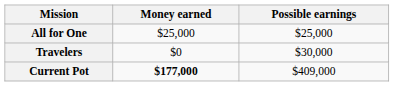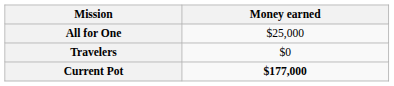- column: Possible earnings | $25,000 | $30,000 | $409,000
